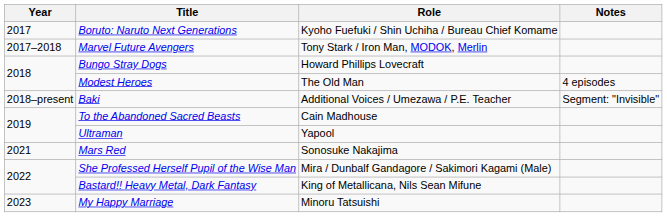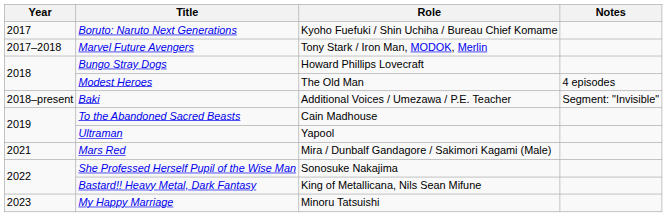Mars Red | Role: Sonosuke Nakajima -> Mira / Dunbalf Gandagore / Sakimori Kagami (Male)
She Professed Herself Pupil of the Wise Man | Role: Mira / Dunbalf Gandagore / Sakimori Kagami (Male) -> Sonosuke Nakajima
